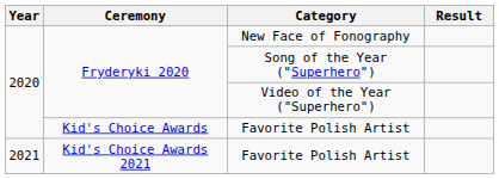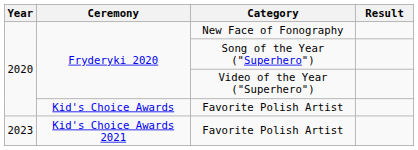Kid's Choice Awards 2021 / Favorite Polish Artist | Year: 2021 -> 2023
